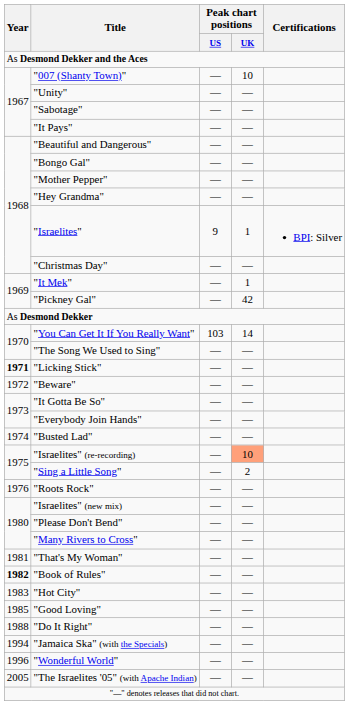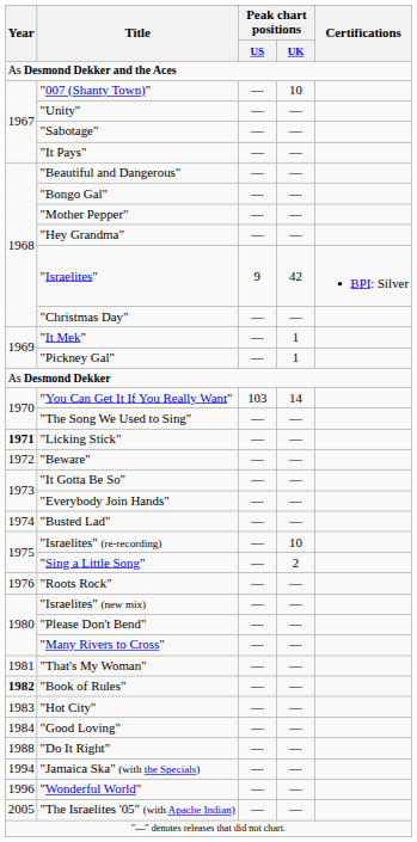"Israelites" | Peak chart positions / UK: 1 -> 42
"Pickney Gal" | Peak chart positions / UK: 42 -> 1
"Israelites" (re-recording) | Peak chart positions / UK: lightsalmon background -> no background
"Good Loving" | Year: 1985 -> 1984
